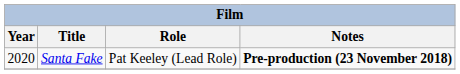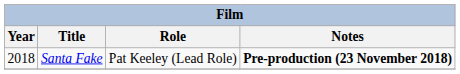Santa Fake | Year: 2020 -> 2018
